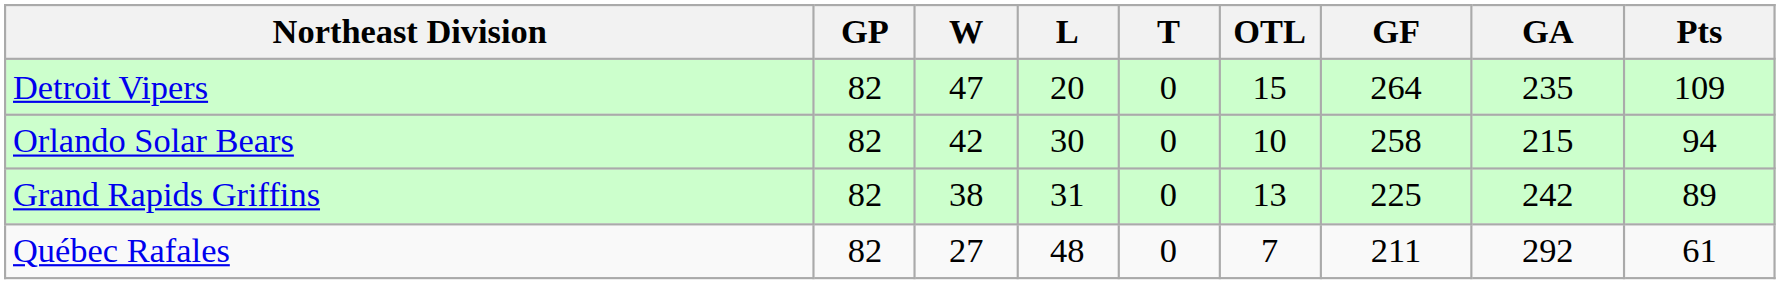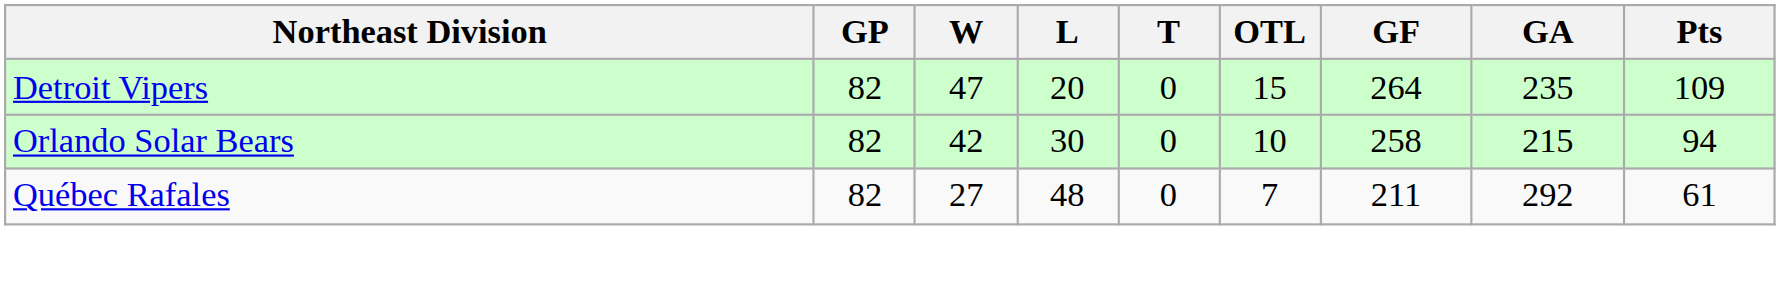- row: Grand Rapids Griffins | 82 | 38 | 31 | 0 | 13 | 225 | 242 | 89
